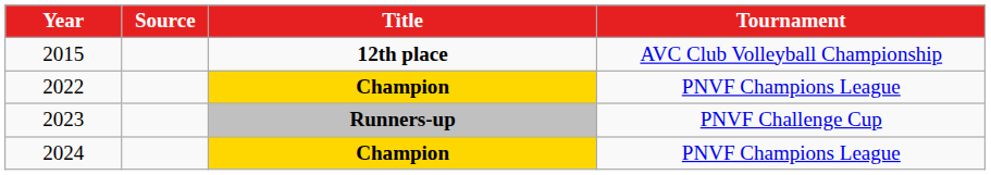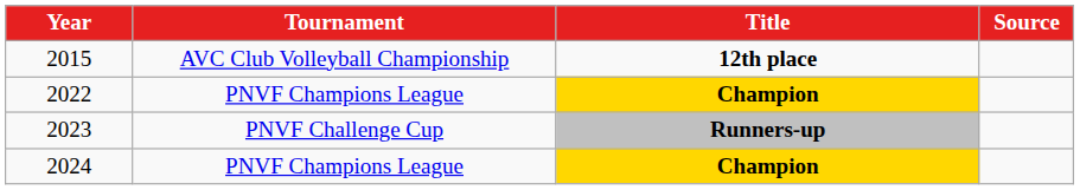columns swapped: Tournament <-> Source
